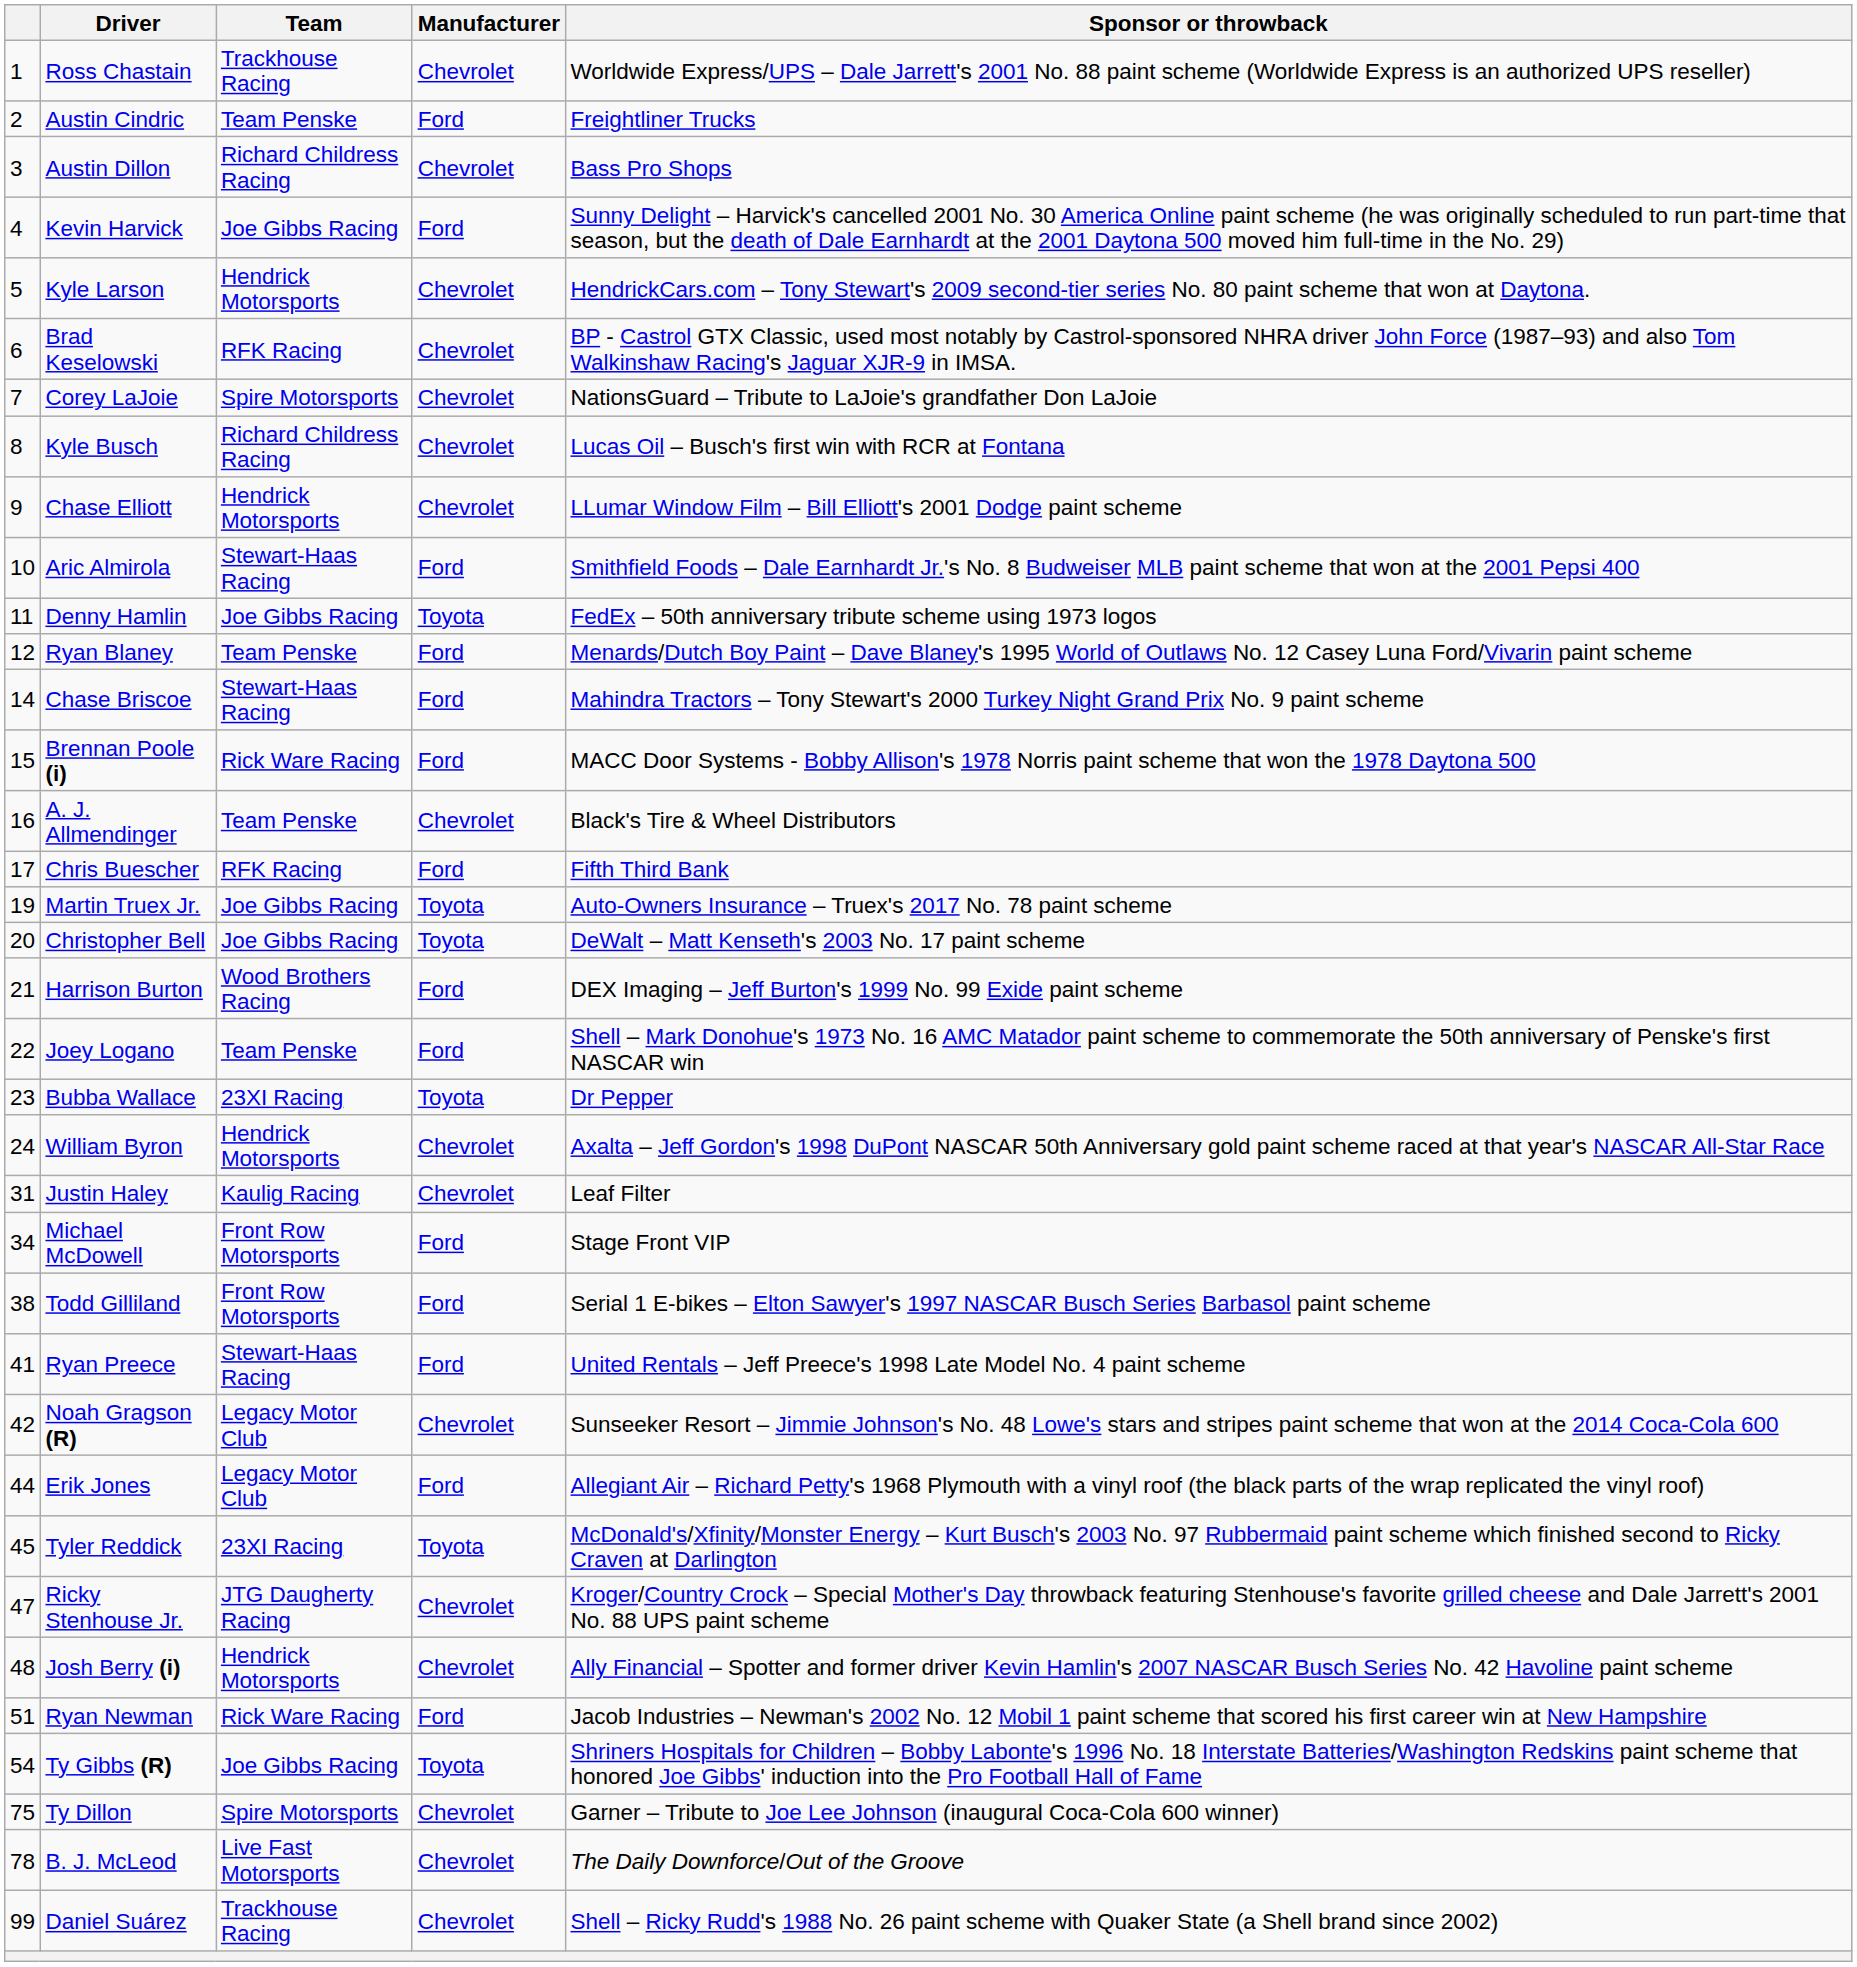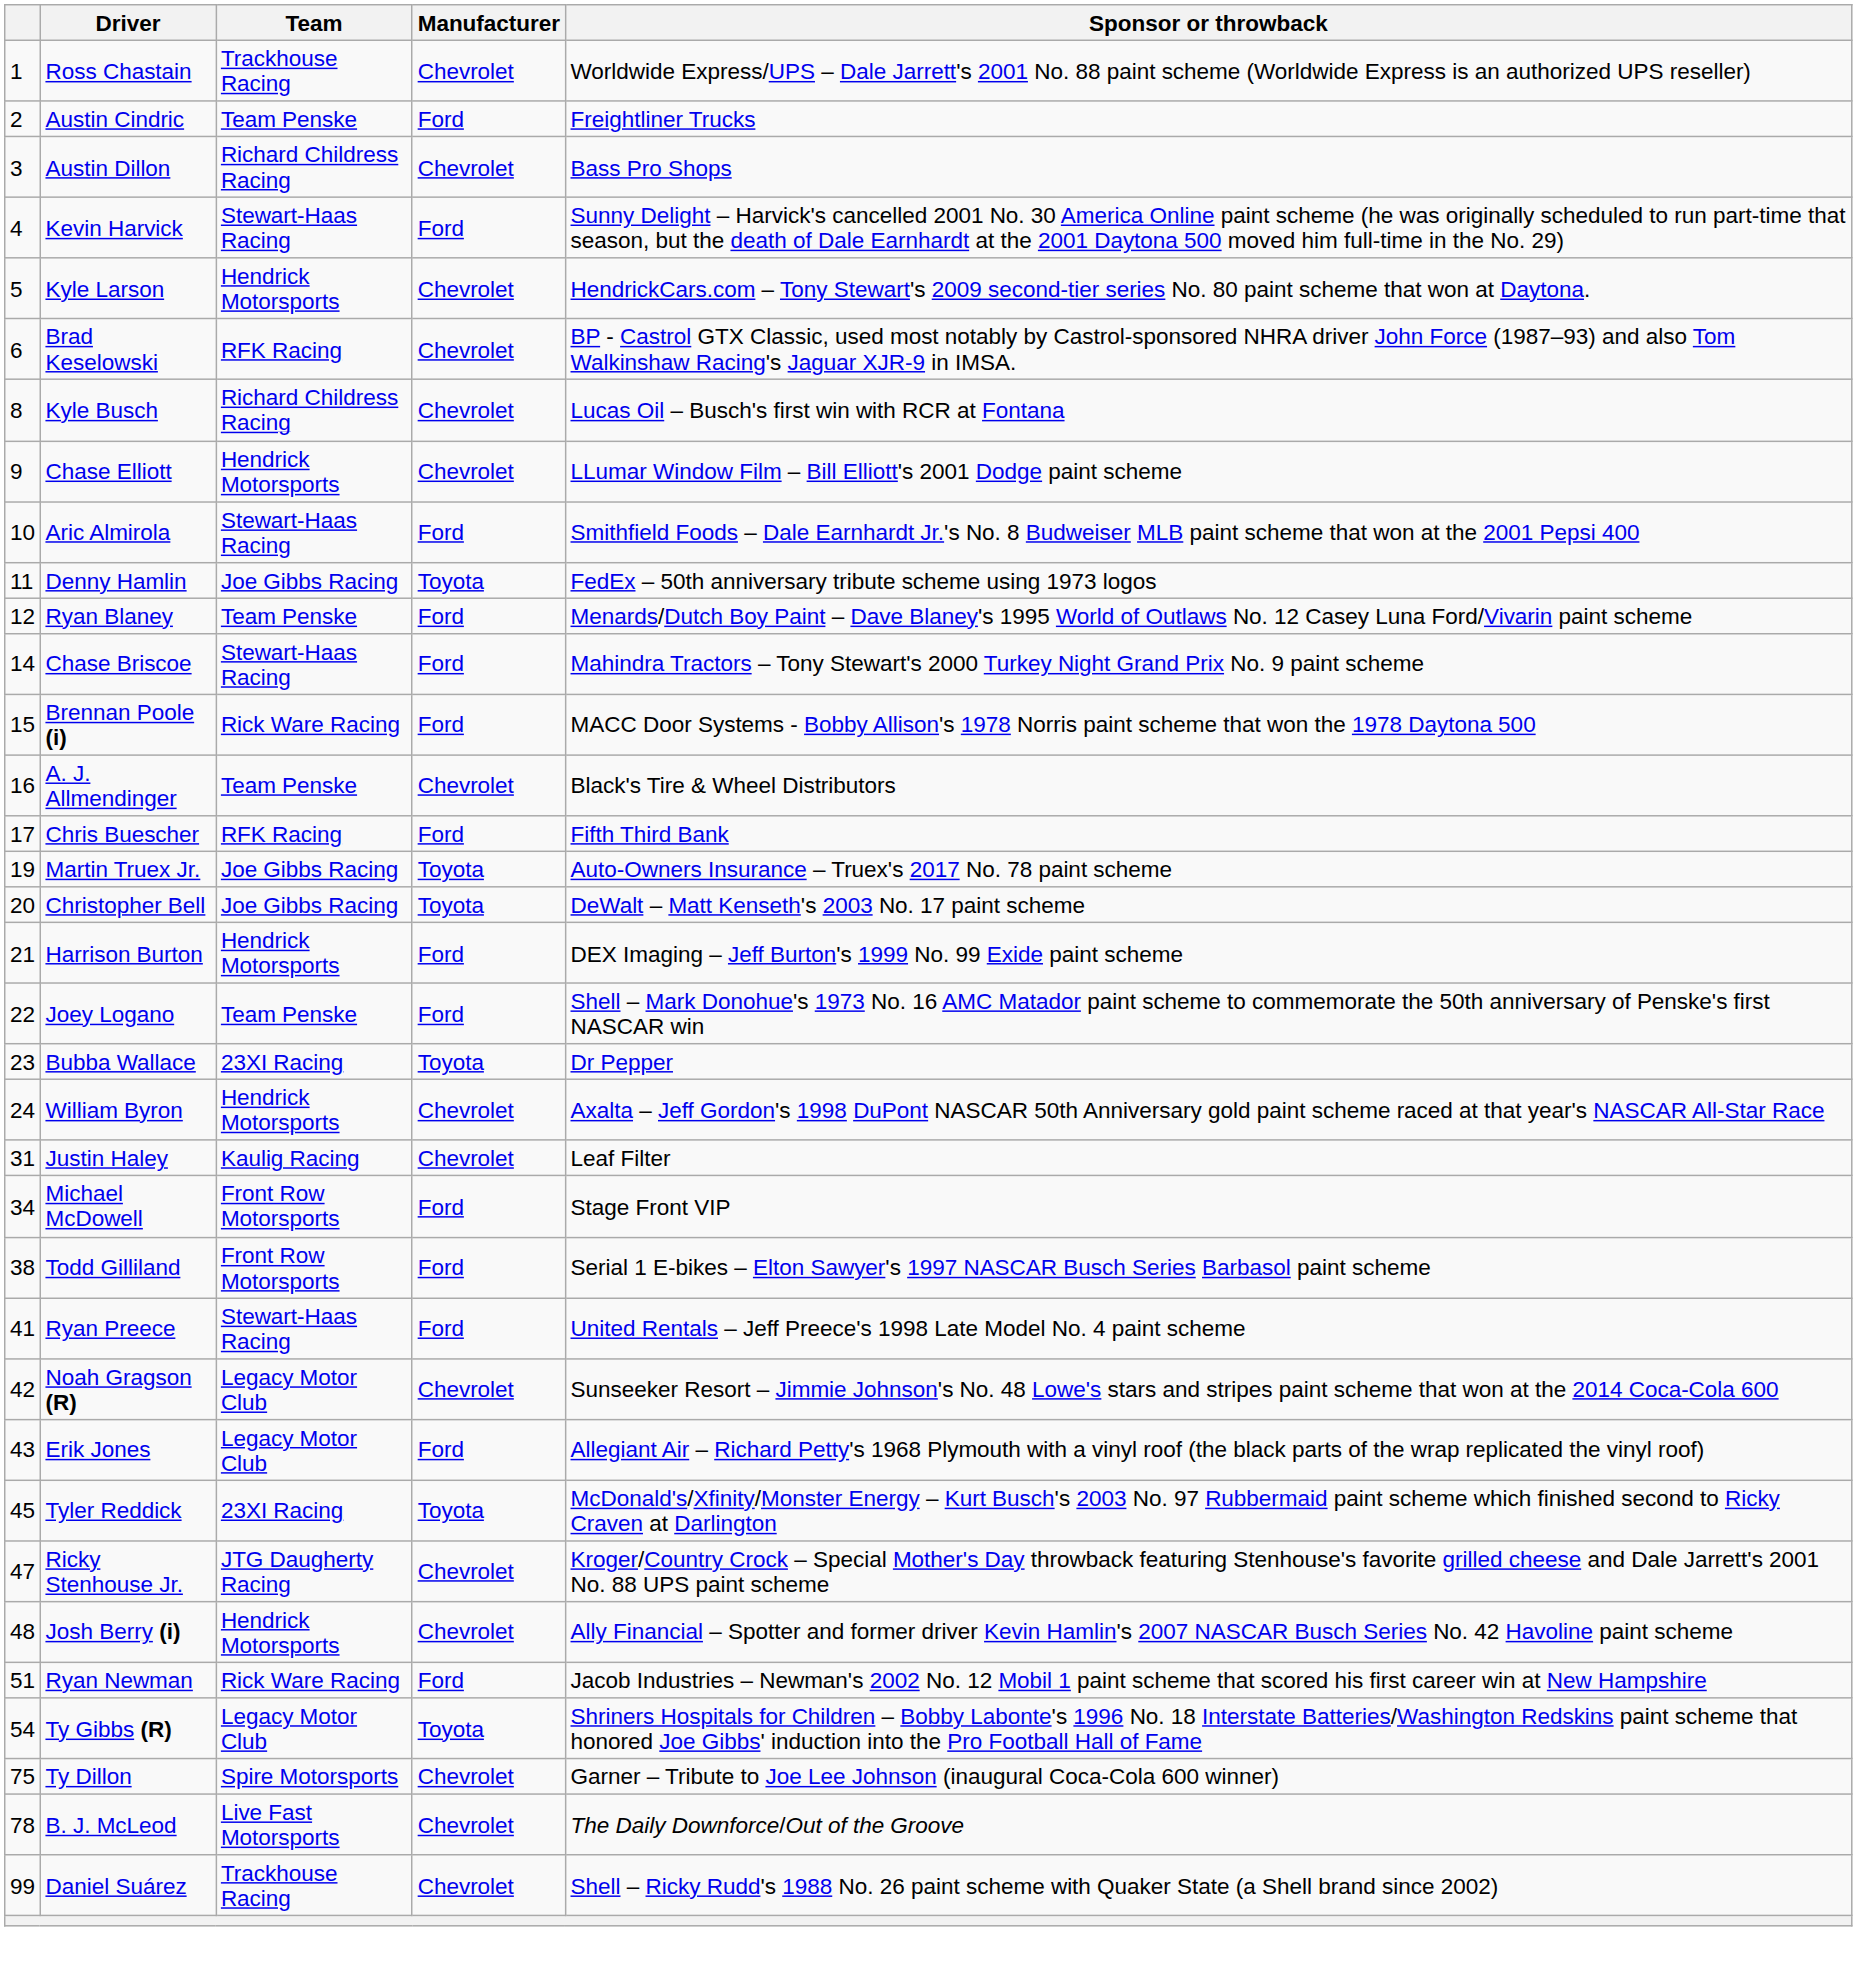Kevin Harvick | Team: Joe Gibbs Racing -> Stewart-Haas Racing
- row: 7 | Corey LaJoie | Spire Motorsports | Chevrolet | NationsGuard – Tribute to LaJoie's grandfather Don LaJoie
Harrison Burton | Team: Wood Brothers Racing -> Hendrick Motorsports
Erik Jones | column 1: 44 -> 43
Ty Gibbs (R) | Team: Joe Gibbs Racing -> Legacy Motor Club
